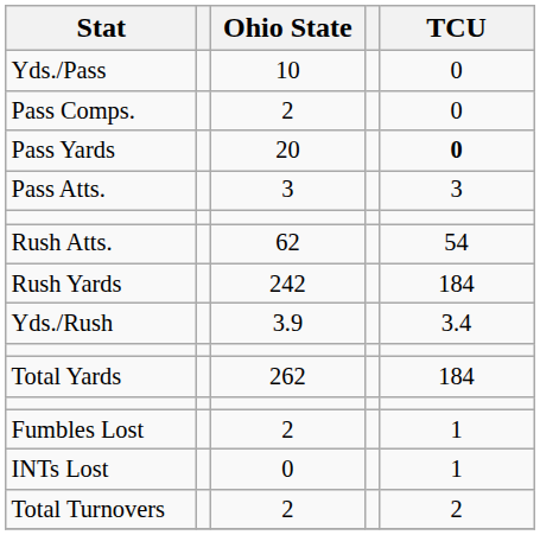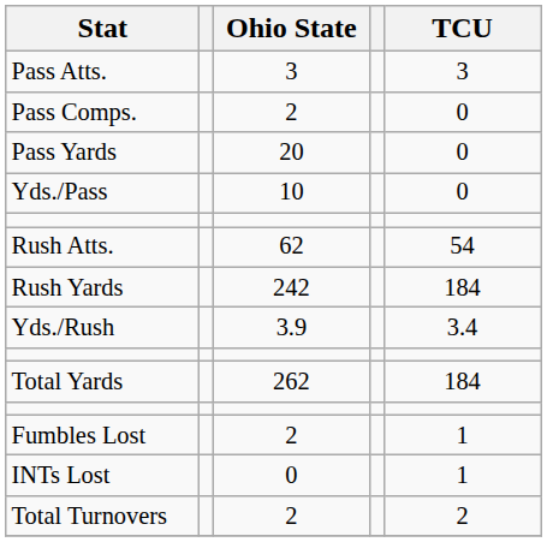rows swapped: Pass Atts. <-> Yds./Pass
Pass Yards | TCU: bold -> normal
